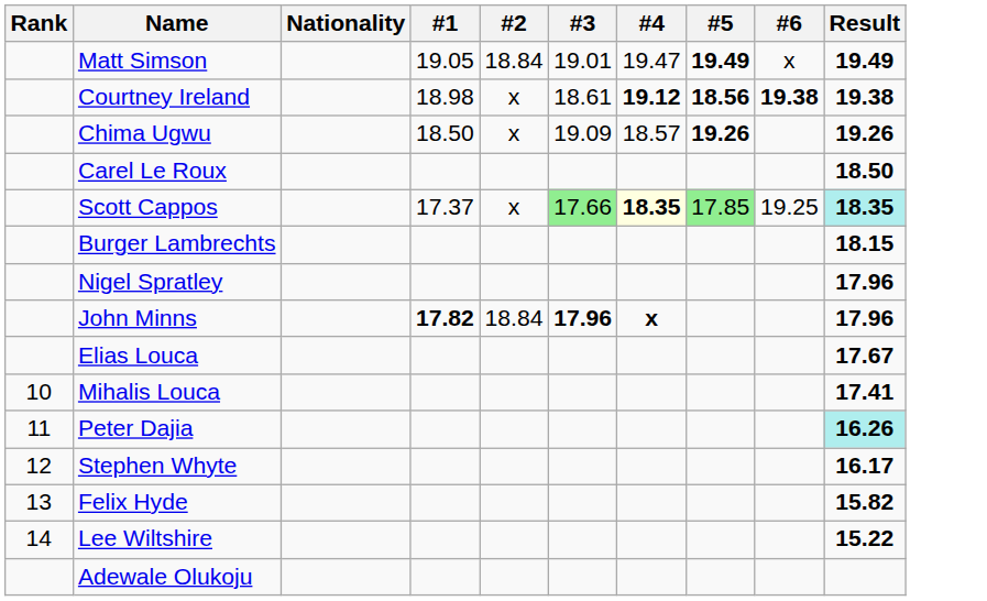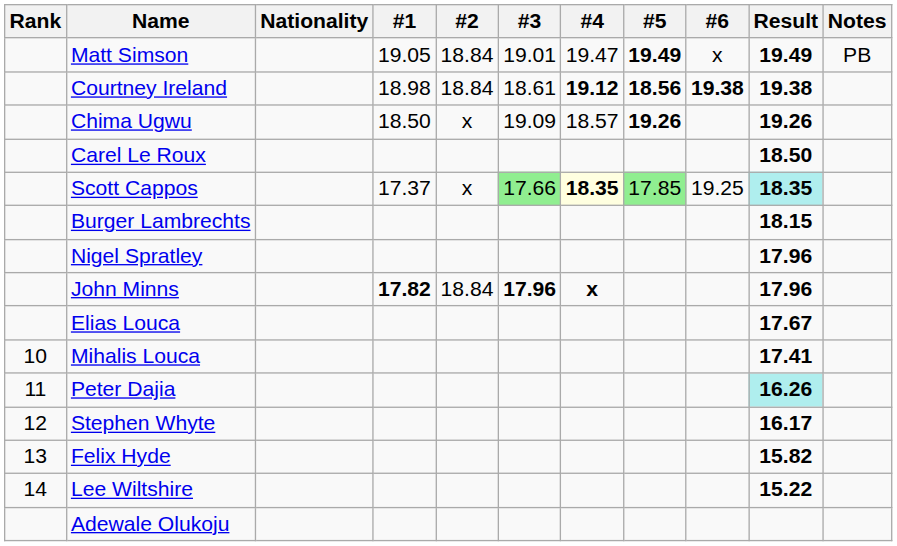+ column: Notes | PB
Courtney Ireland | #2: x -> 18.84
